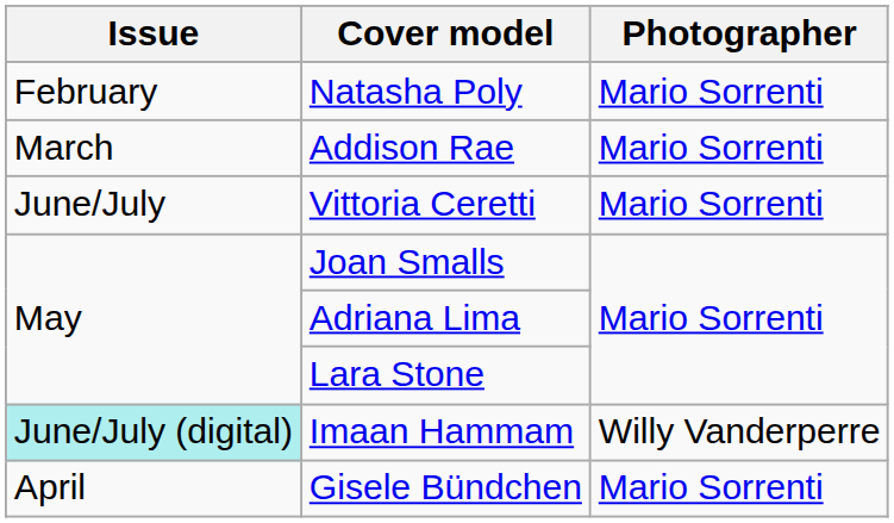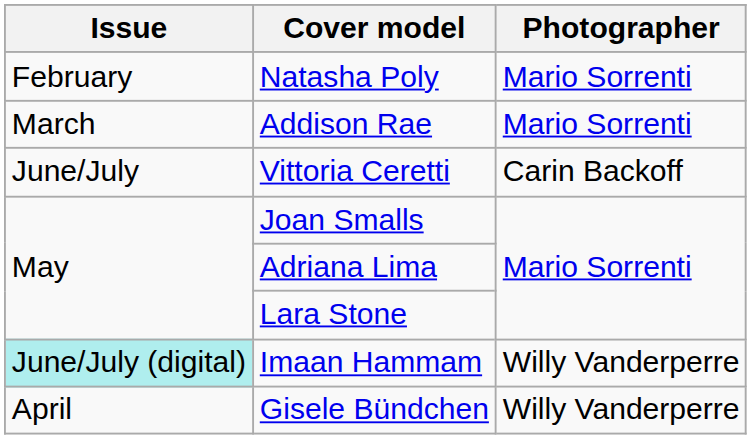Vittoria Ceretti | Photographer: Mario Sorrenti -> Carin Backoff
Gisele Bündchen | Photographer: Mario Sorrenti -> Willy Vanderperre
